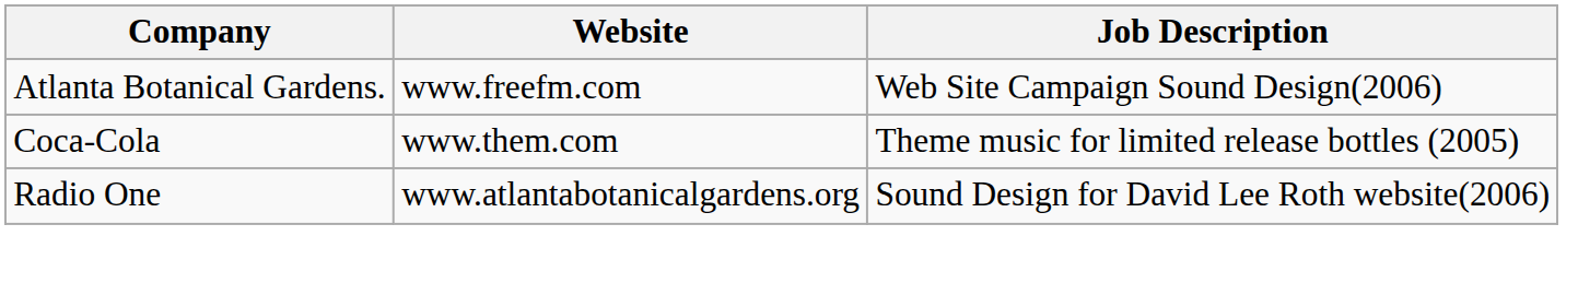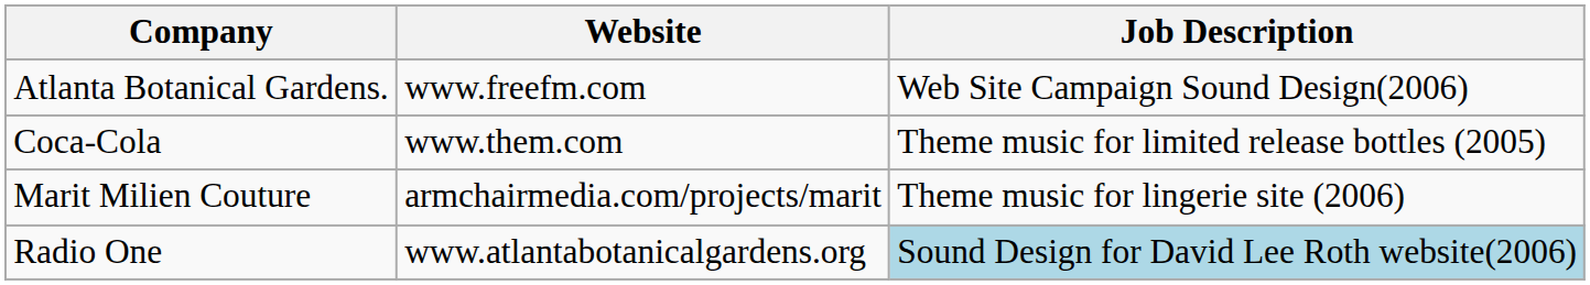+ row: Marit Milien Couture | armchairmedia.com/projects/marit | Theme music for lingerie site (2006)
Radio One | Job Description: no background -> lightblue background
